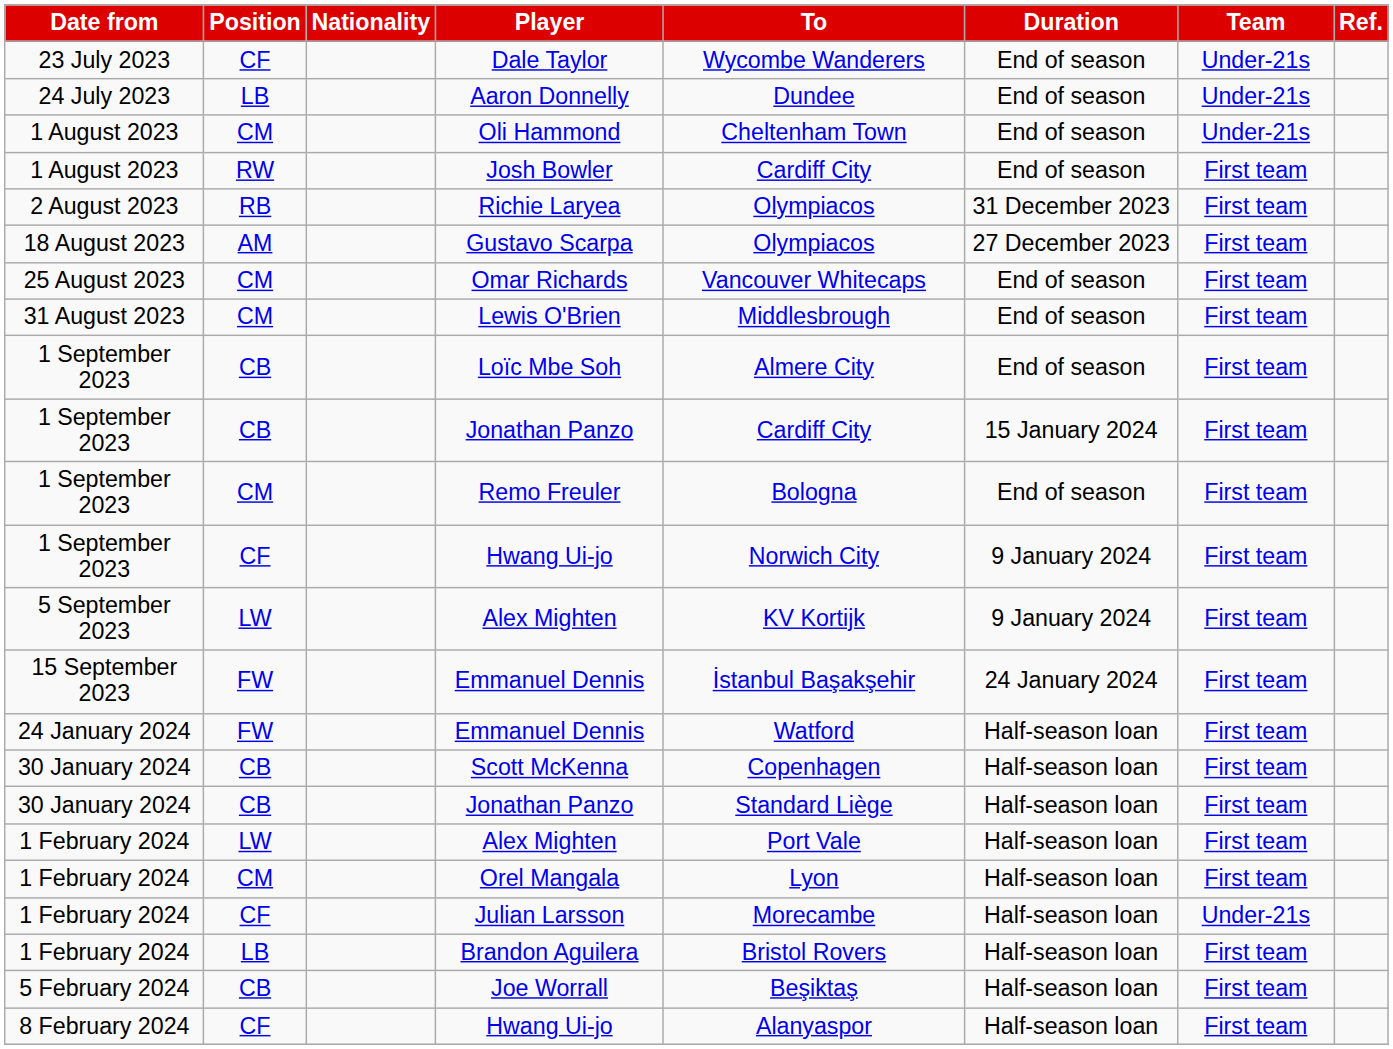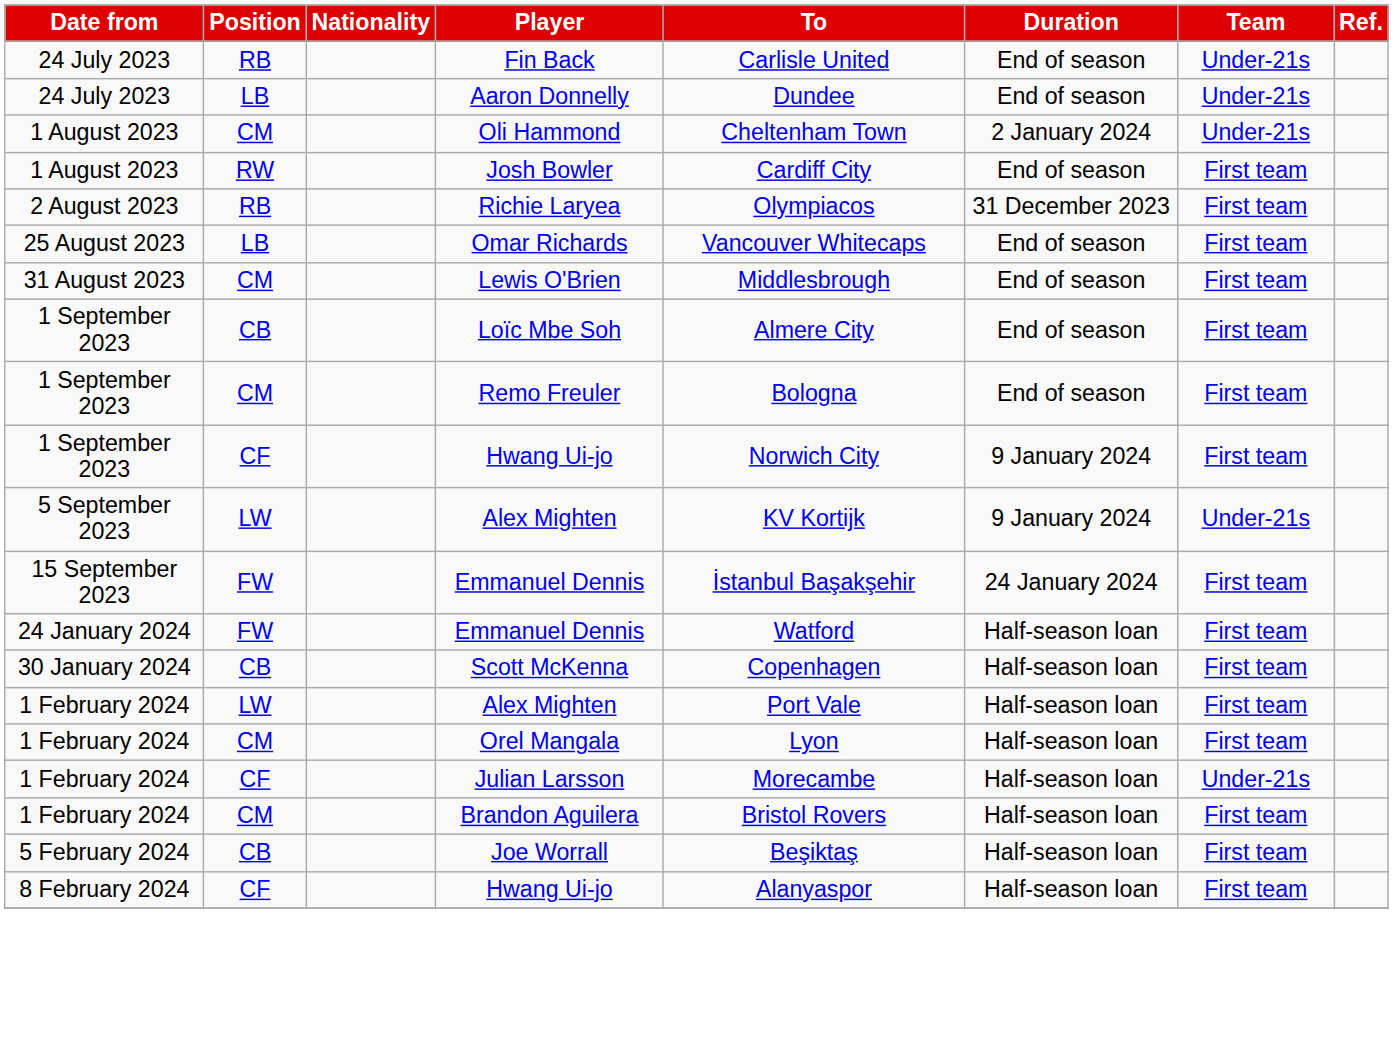- row: 23 July 2023 | CF | Dale Taylor | Wycombe Wanderers | End of season | Under-21s
+ row: 24 July 2023 | RB | Fin Back | Carlisle United | End of season | Under-21s
Oli Hammond | Duration: End of season -> 2 January 2024
- row: 18 August 2023 | AM | Gustavo Scarpa | Olympiacos | 27 December 2023 | First team
Omar Richards | Position: CM -> LB
- row: 1 September 2023 | CB | Jonathan Panzo | Cardiff City | 15 January 2024 | First team
5 September 2023 / Alex Mighten | Team: First team -> Under-21s
- row: 30 January 2024 | CB | Jonathan Panzo | Standard Liège | Half-season loan | First team
Brandon Aguilera | Position: LB -> CM
